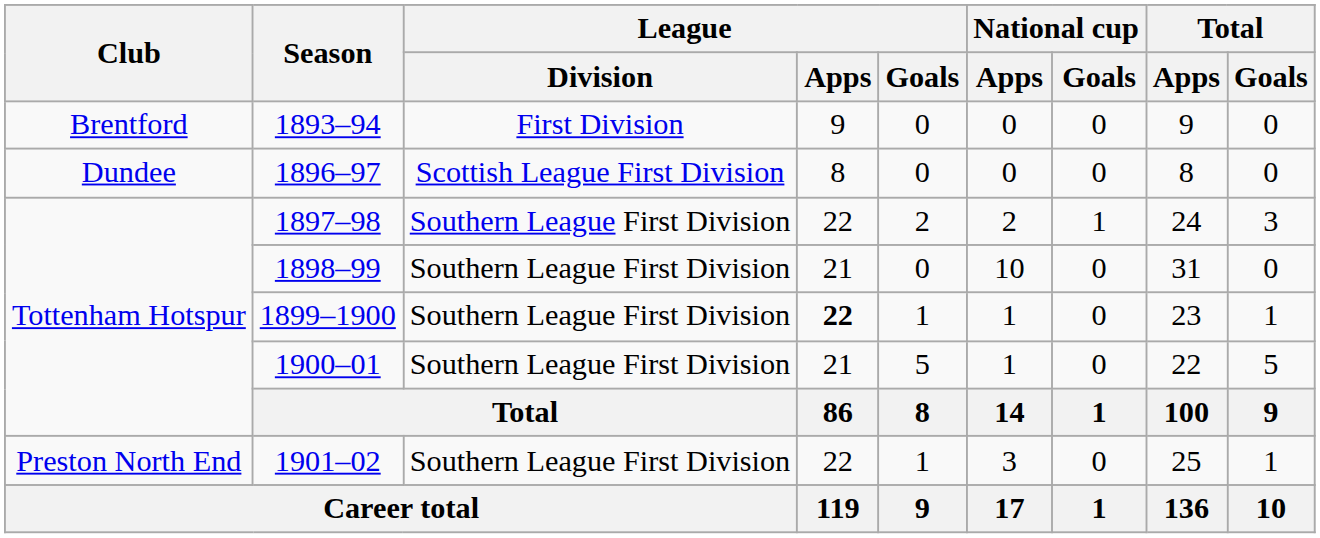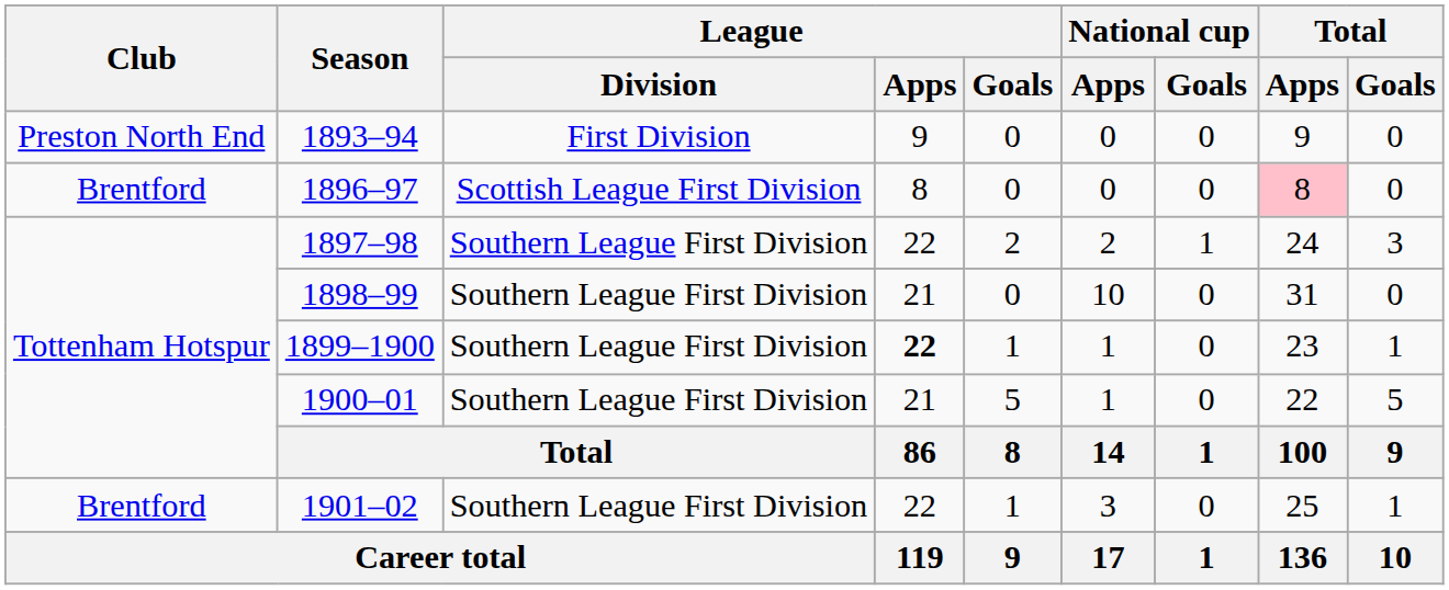1893–94 | Club: Brentford -> Preston North End
1896–97 | Club: Dundee -> Brentford
1896–97 | Total / Apps: no background -> pink background
1901–02 | Club: Preston North End -> Brentford
